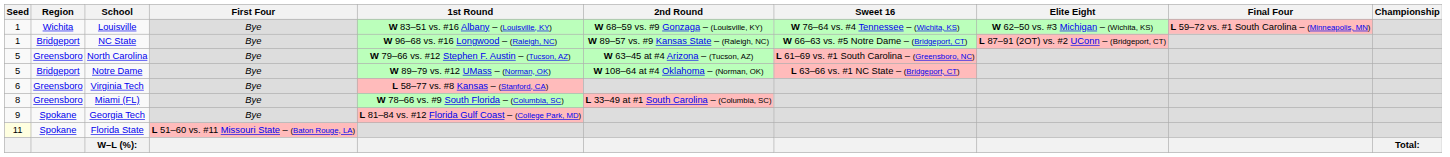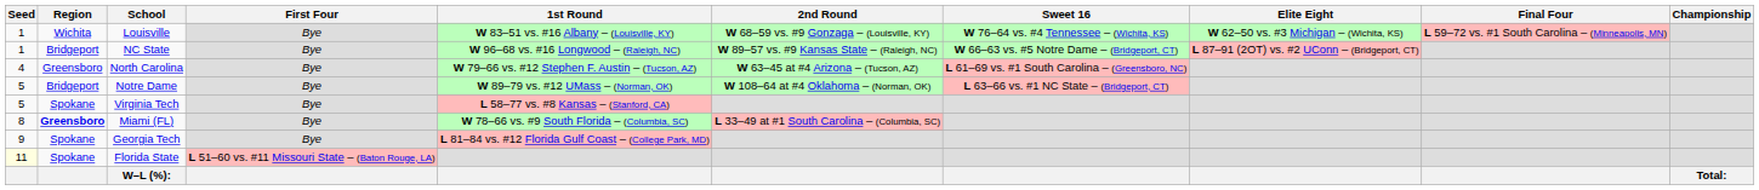North Carolina | Seed: 5 -> 4
Virginia Tech | Seed: 6 -> 5
Virginia Tech | Region: Greensboro -> Spokane
Miami (FL) | Region: normal -> bold
